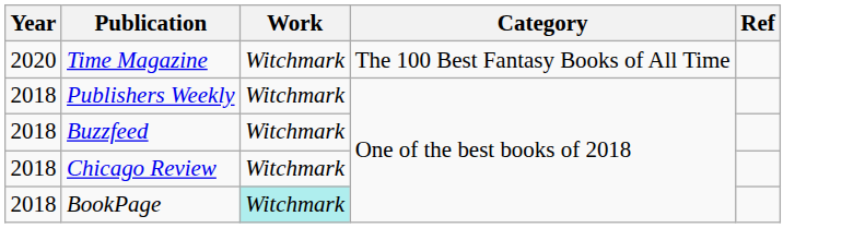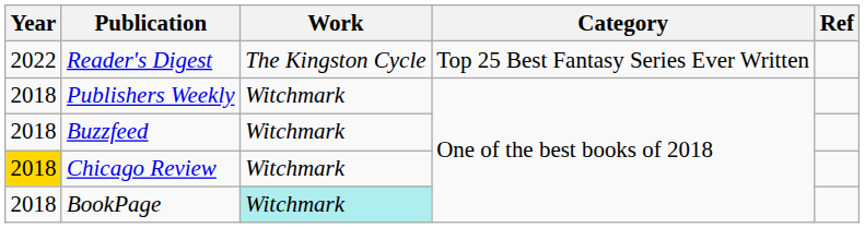+ row: 2022 | Reader's Digest | The Kingston Cycle | Top 25 Best Fantasy Series Ever Written
- row: 2020 | Time Magazine | Witchmark | The 100 Best Fantasy Books of All Time
Chicago Review | Year: no background -> gold background
